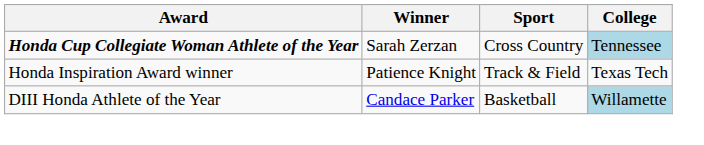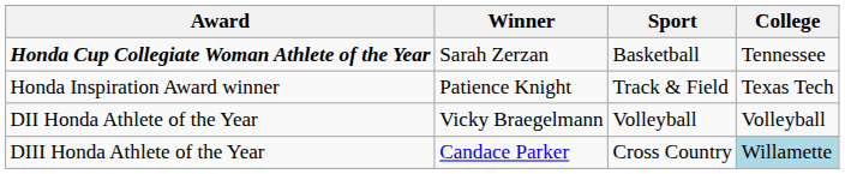Honda Cup Collegiate Woman Athlete of the Year | Sport: Cross Country -> Basketball
Honda Cup Collegiate Woman Athlete of the Year | College: lightblue background -> no background
+ row: DII Honda Athlete of the Year | Vicky Braegelmann | Volleyball | Volleyball
DIII Honda Athlete of the Year | Sport: Basketball -> Cross Country
